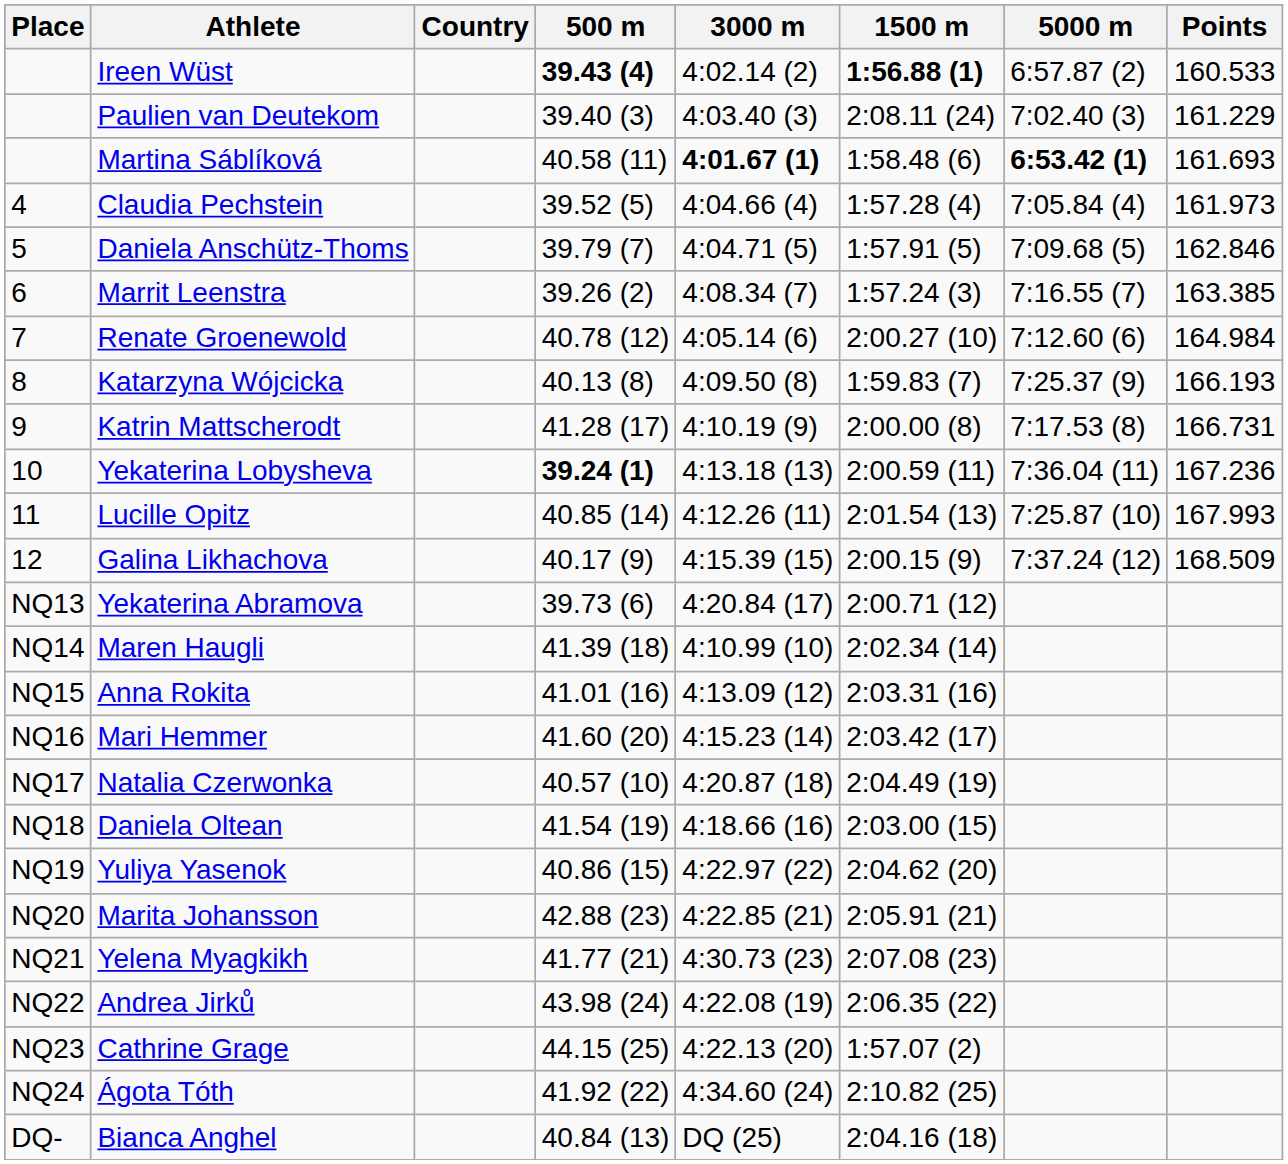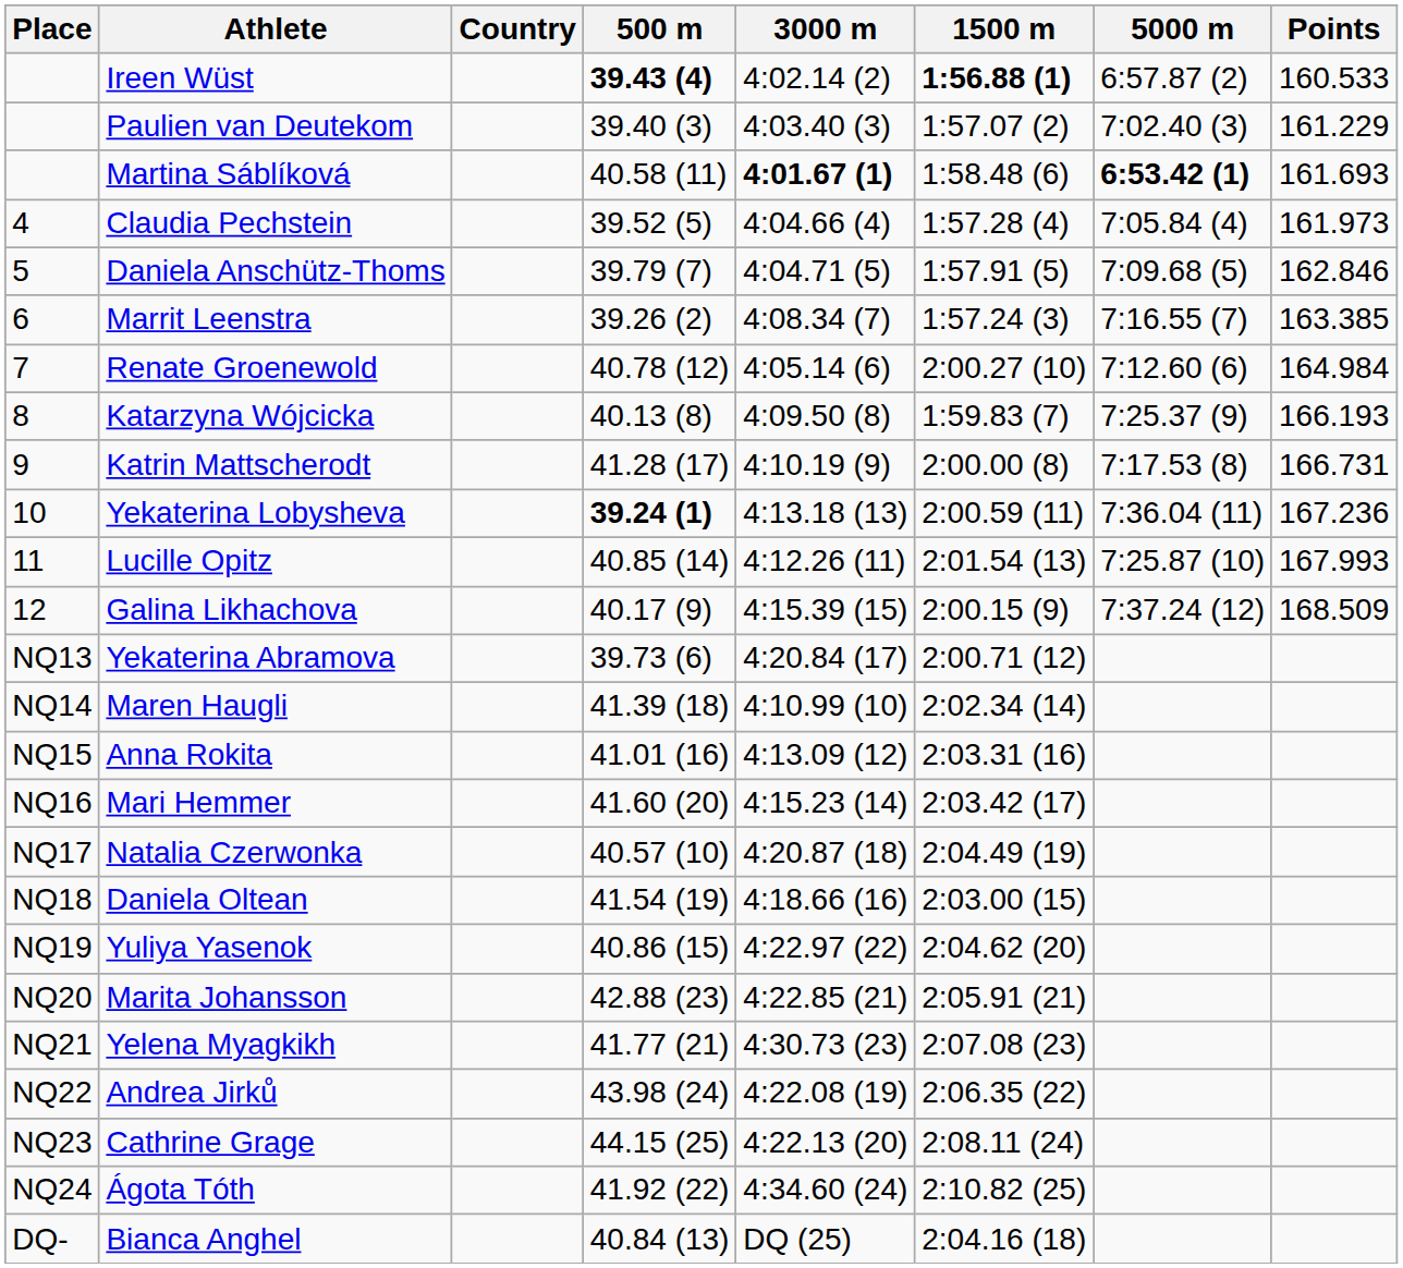Paulien van Deutekom | 1500 m: 2:08.11 (24) -> 1:57.07 (2)
Cathrine Grage | 1500 m: 1:57.07 (2) -> 2:08.11 (24)
